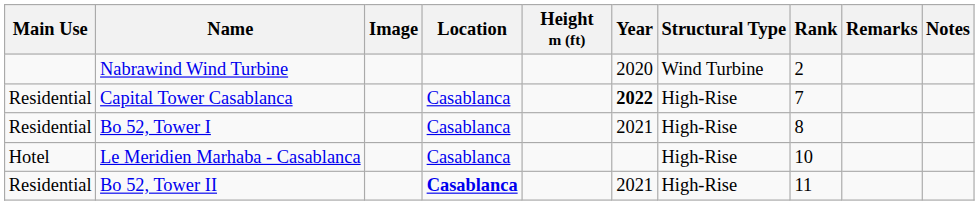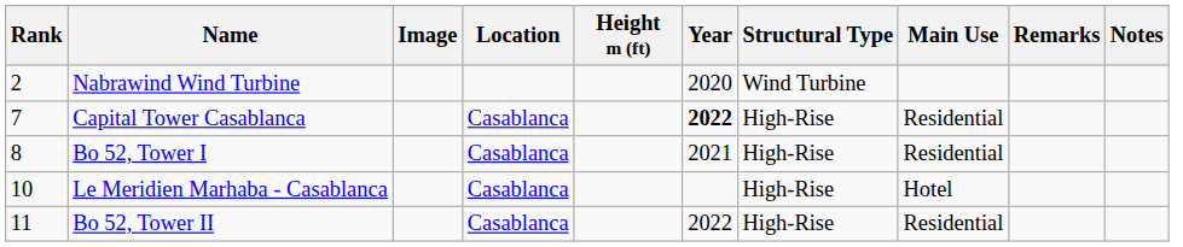columns swapped: Rank <-> Main Use
Bo 52, Tower II | Location: bold -> normal
Bo 52, Tower II | Year: 2021 -> 2022
